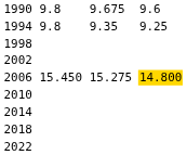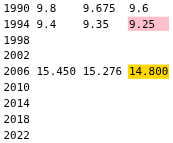1994 | column 3: 9.8 -> 9.4
1994 | column 7: no background -> pink background
2006 | column 5: 15.275 -> 15.276
